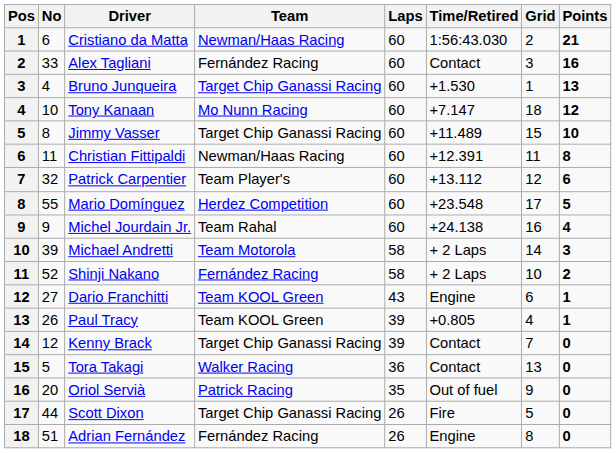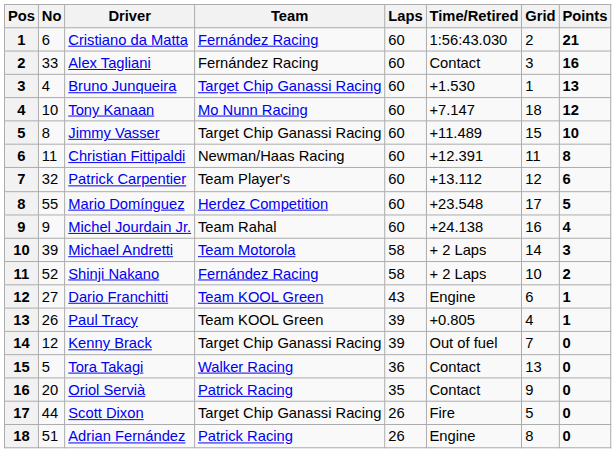Cristiano da Matta | Team: Newman/Haas Racing -> Fernández Racing
Kenny Brack | Time/Retired: Contact -> Out of fuel
Oriol Servià | Time/Retired: Out of fuel -> Contact
Adrian Fernández | Team: Fernández Racing -> Patrick Racing
